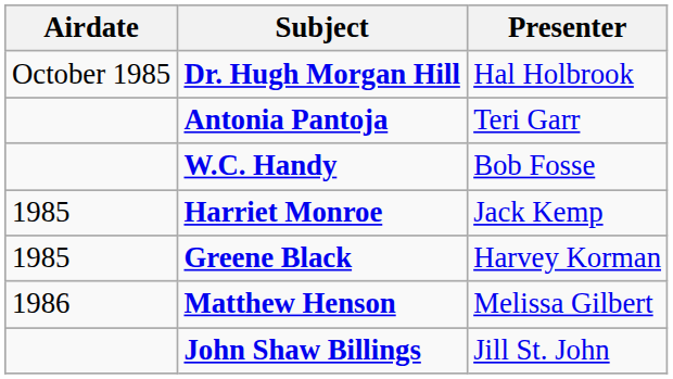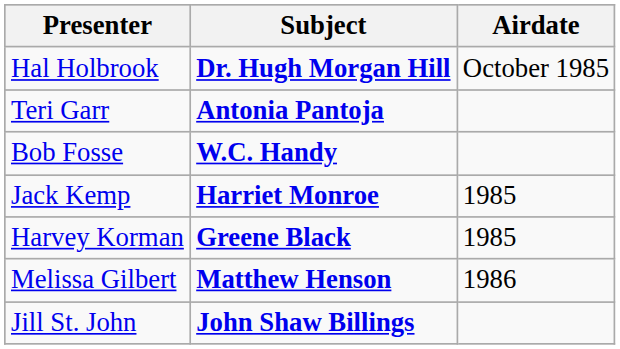columns swapped: Airdate <-> Presenter
